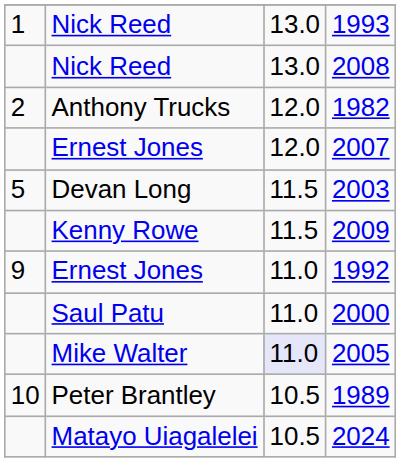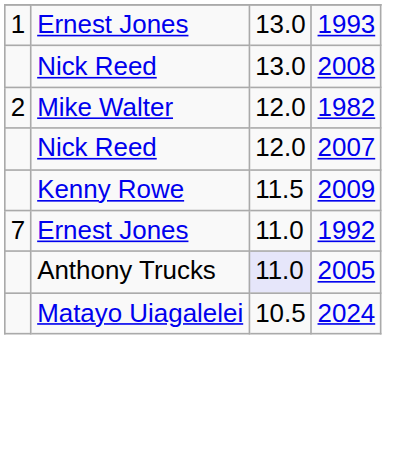1993 | column 2: Nick Reed -> Ernest Jones
1982 | column 2: Anthony Trucks -> Mike Walter
2007 | column 2: Ernest Jones -> Nick Reed
- row: 5 | Devan Long | 11.5 | 2003
1992 | column 1: 9 -> 7
- row: Saul Patu | 11.0 | 2000
2005 | column 2: Mike Walter -> Anthony Trucks
- row: 10 | Peter Brantley | 10.5 | 1989
